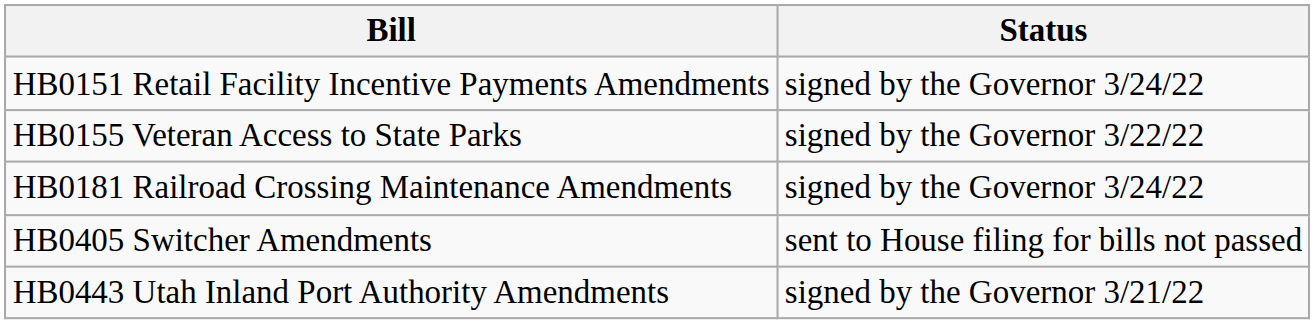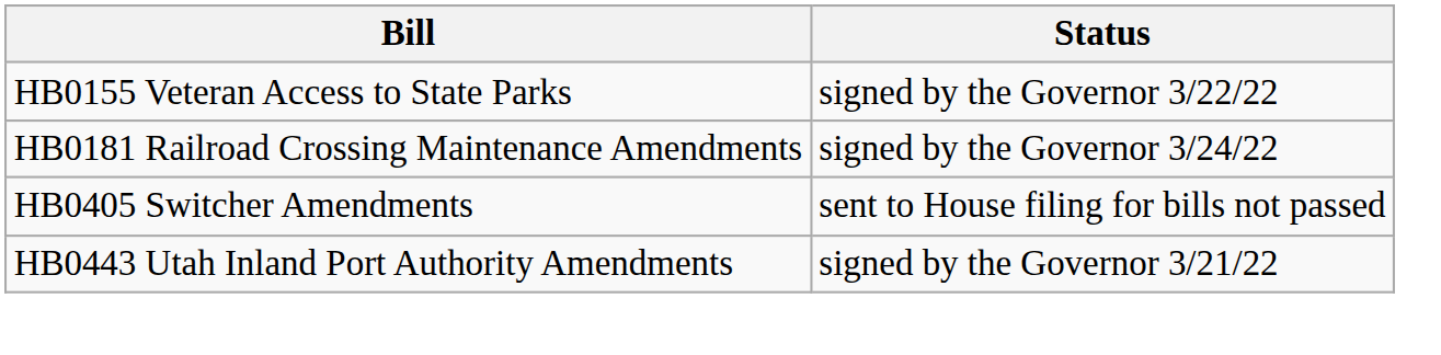- row: HB0151 Retail Facility Incentive Payments Amendments | signed by the Governor 3/24/22
